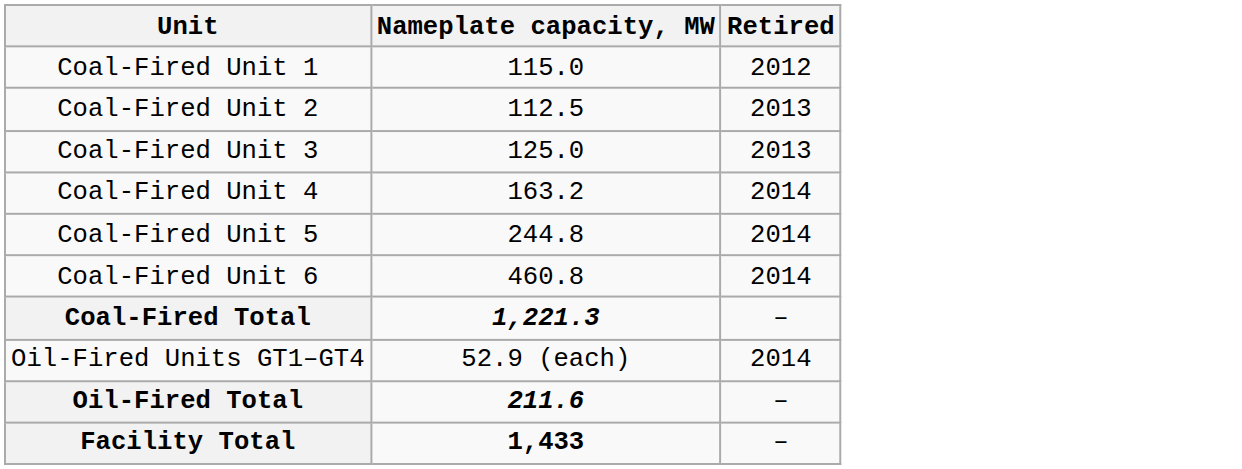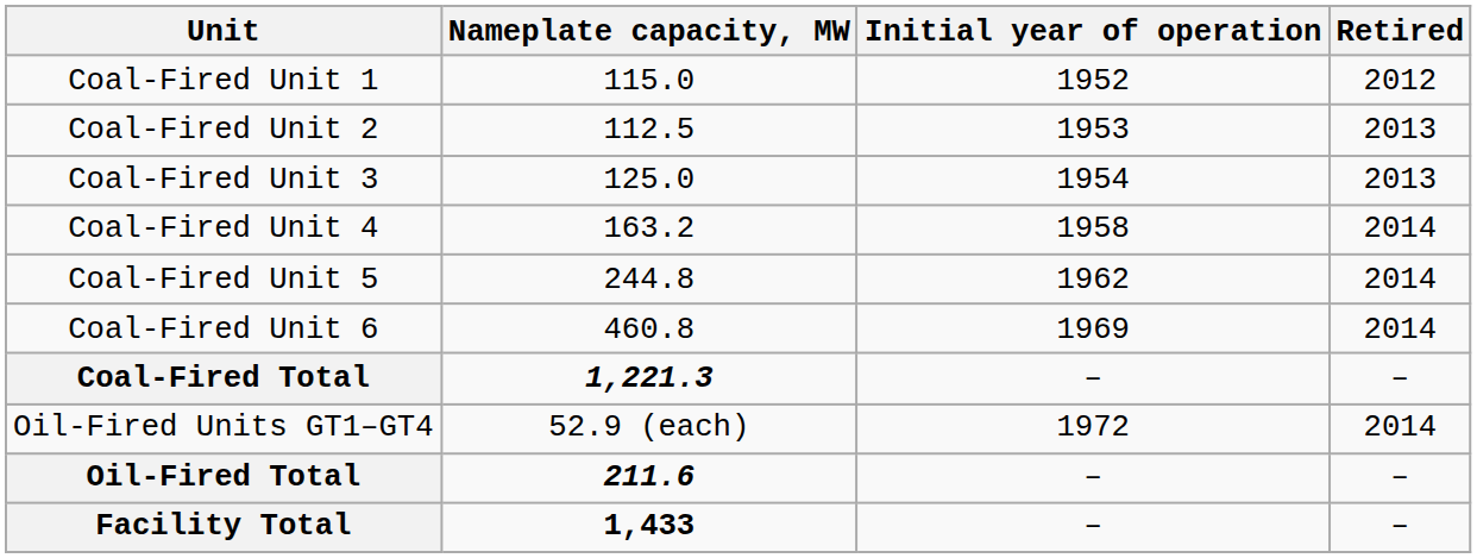+ column: Initial year of operation | 1952 | 1953 | 1954 | 1958 | 1962 | 1969 | – | 1972 | – | –
